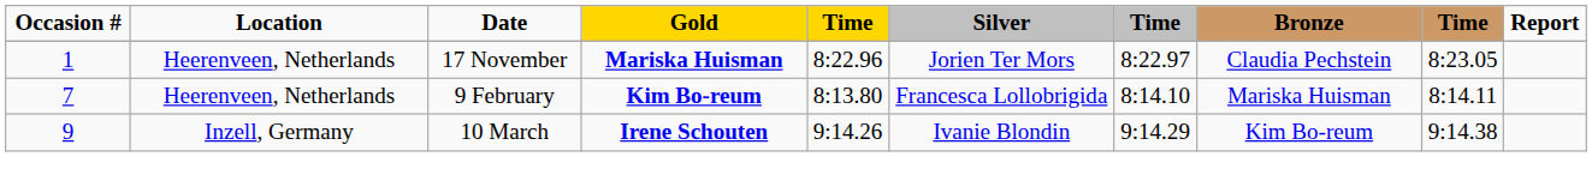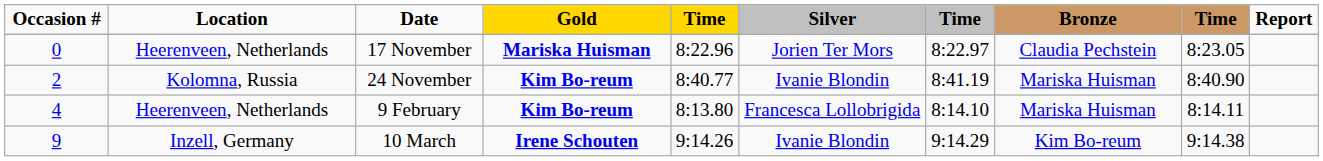17 November | Occasion #: 1 -> 0
+ row: 2 | Kolomna, Russia | 24 November | Kim Bo-reum | 8:40.77 | Ivanie Blondin | 8:41.19 | Mariska Huisman | 8:40.90
9 February | Occasion #: 7 -> 4
